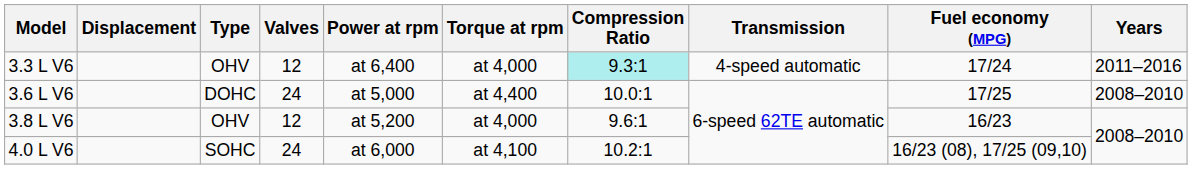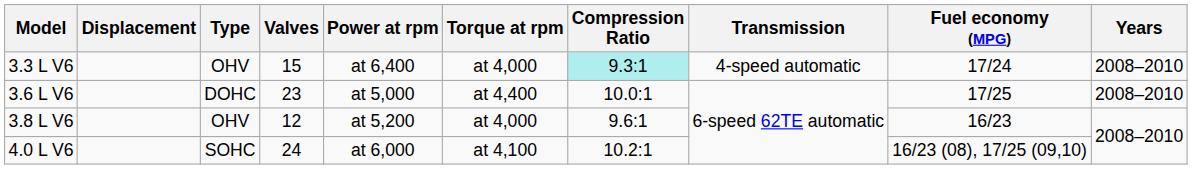3.3 L V6 | Valves: 12 -> 15
3.3 L V6 | Years: 2011–2016 -> 2008–2010
3.6 L V6 | Valves: 24 -> 23
